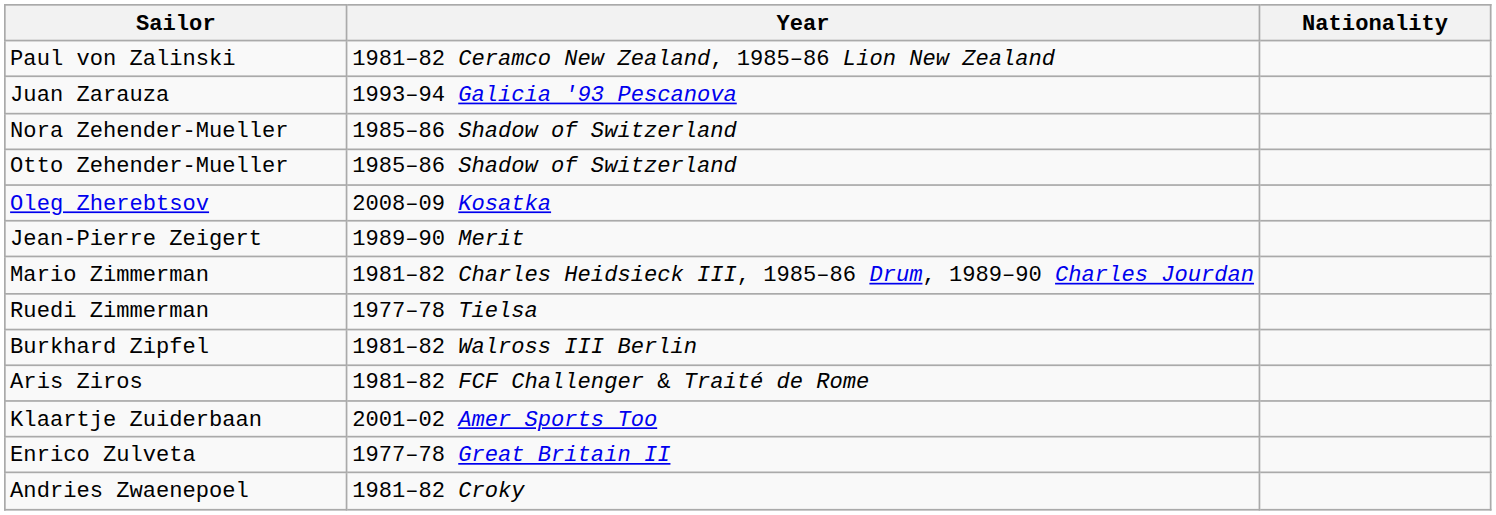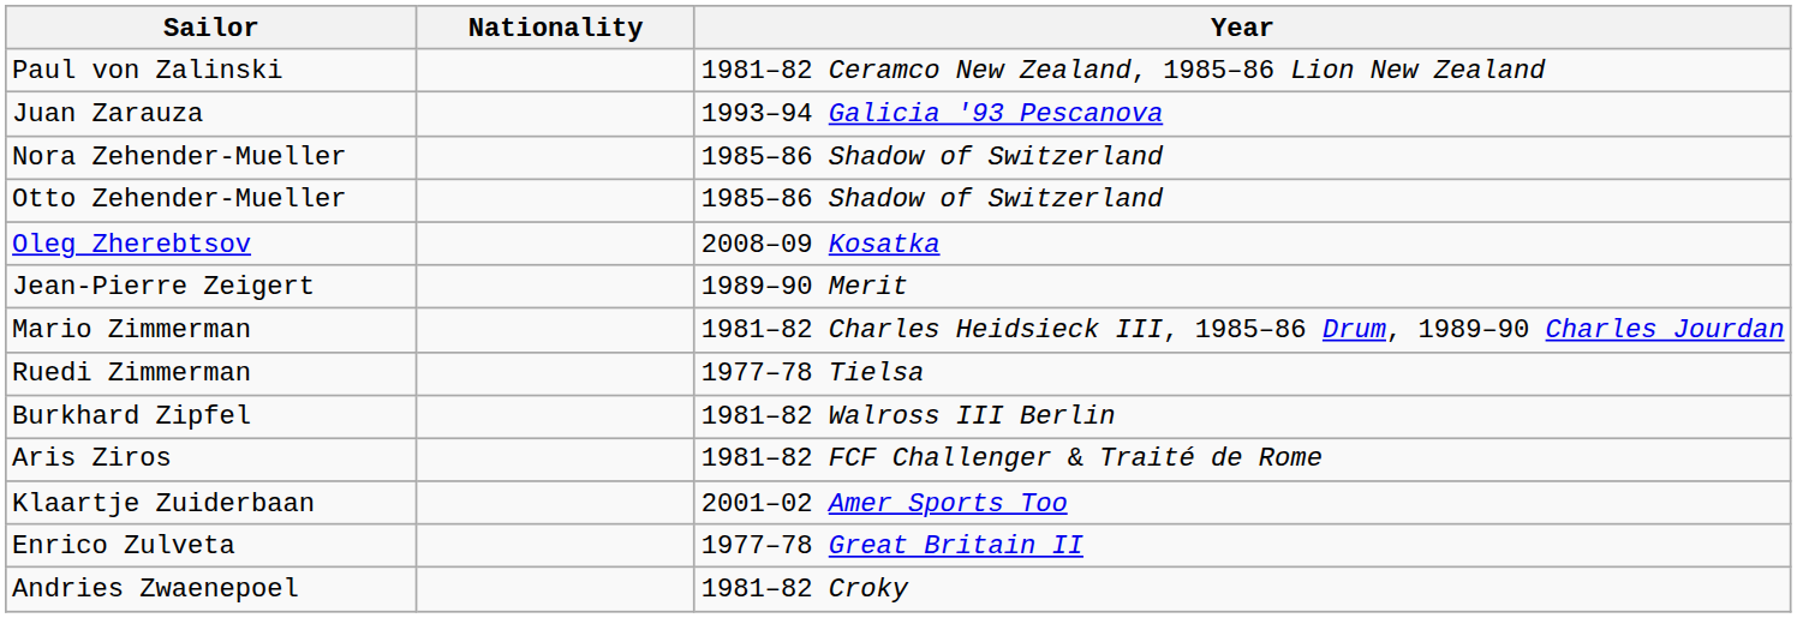columns swapped: Nationality <-> Year
